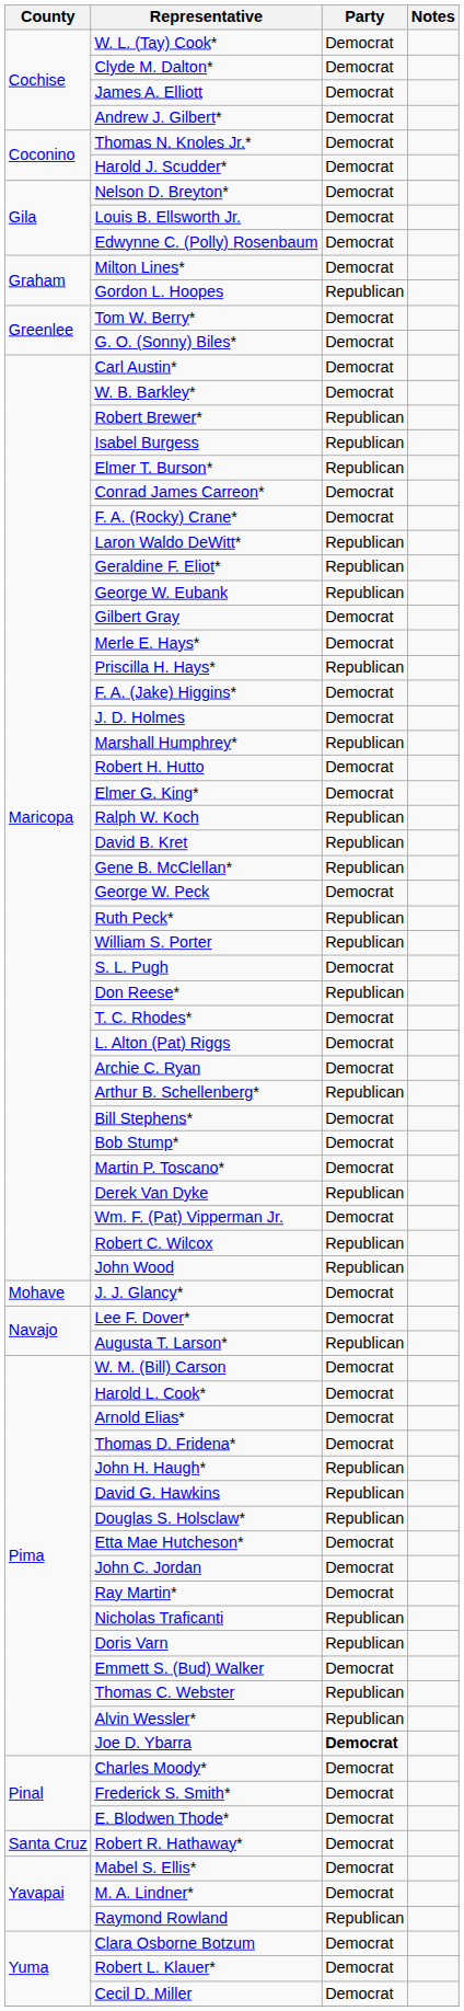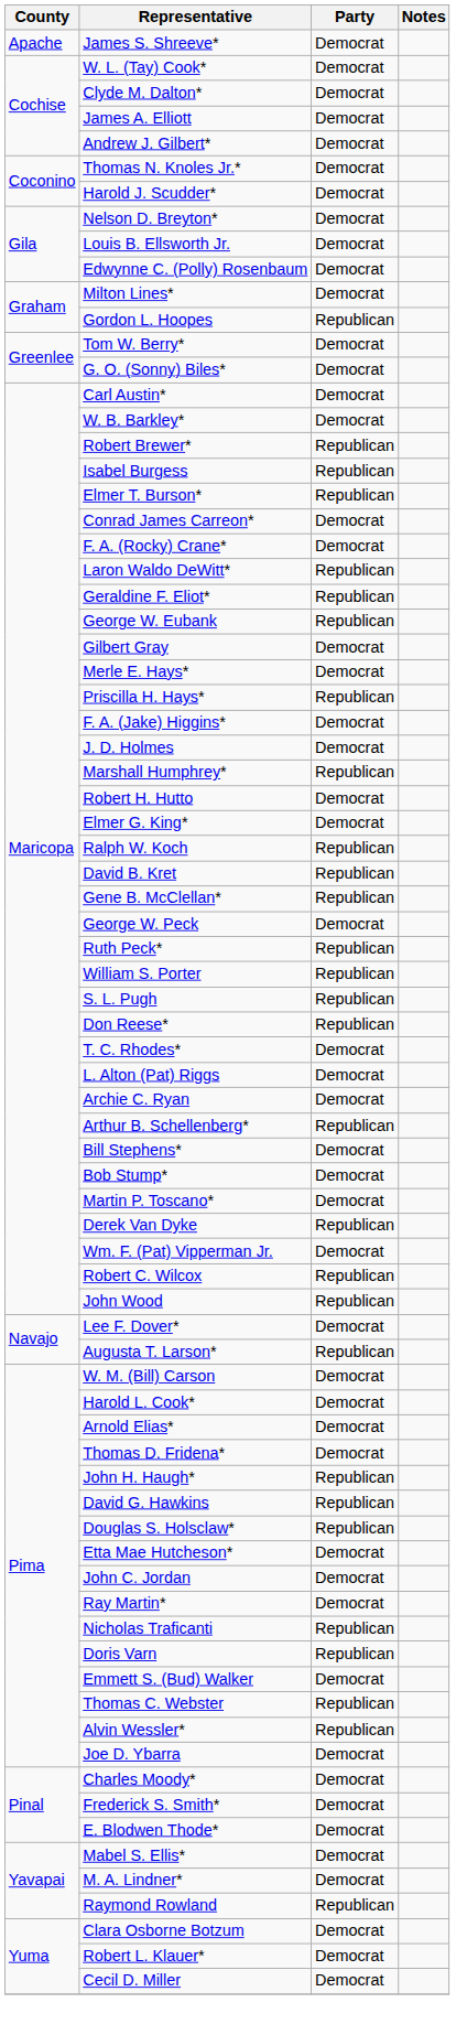+ row: Apache | James S. Shreeve* | Democrat
S. L. Pugh | Party: Democrat -> Republican
- row: Mohave | J. J. Glancy* | Democrat
Joe D. Ybarra | Party: bold -> normal
- row: Santa Cruz | Robert R. Hathaway* | Democrat
